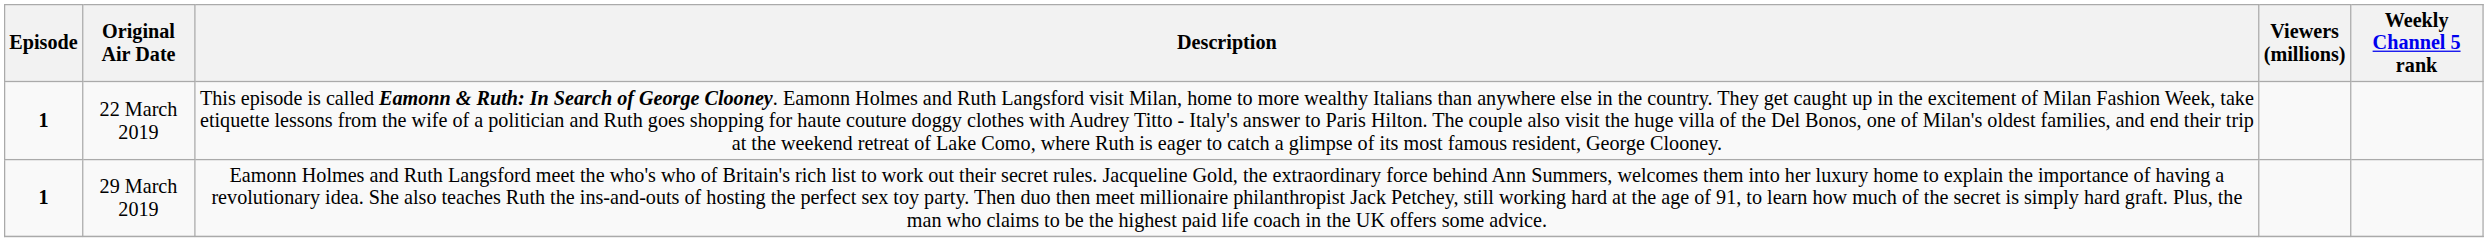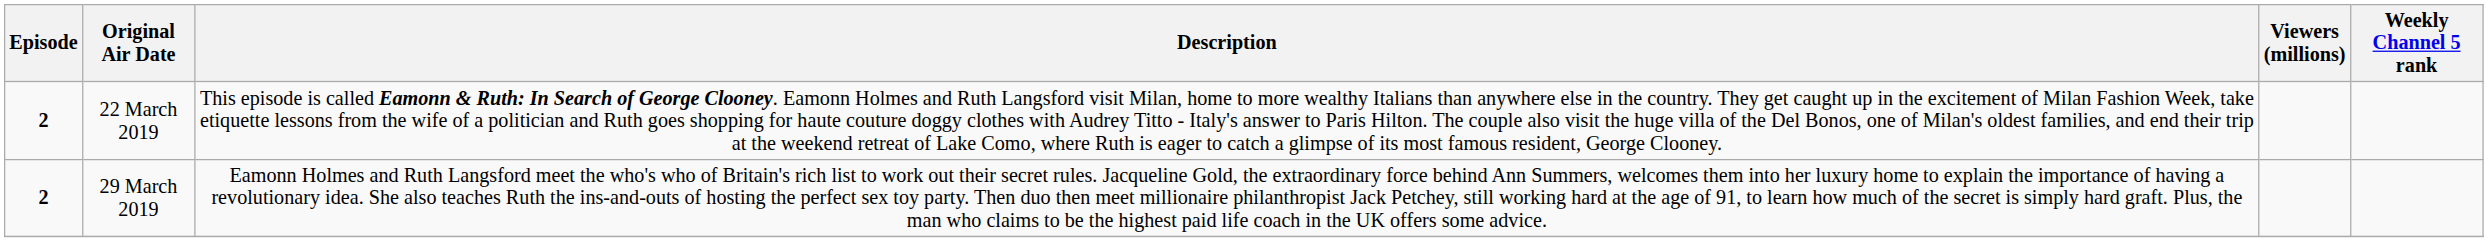22 March 2019 | Episode: 1 -> 2
29 March 2019 | Episode: 1 -> 2
